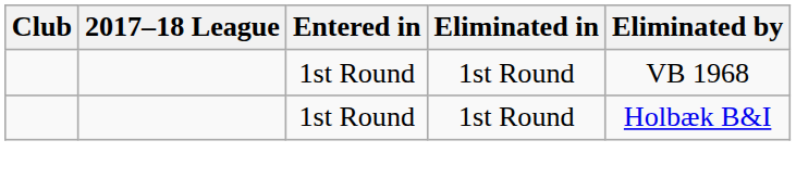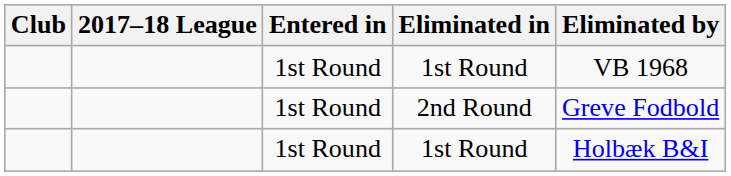+ row: 1st Round | 2nd Round | Greve Fodbold
